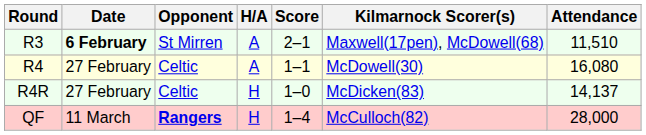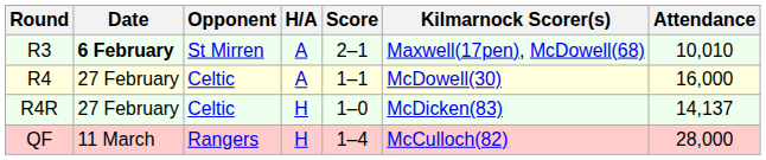R3 | Attendance: 11,510 -> 10,010
R4 | Attendance: 16,080 -> 16,000
QF | Opponent: bold -> normal
